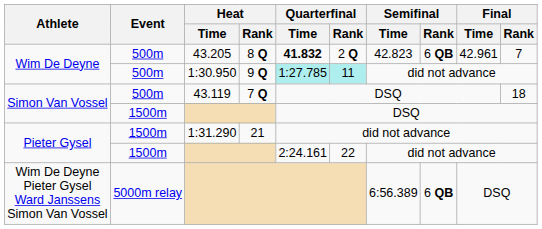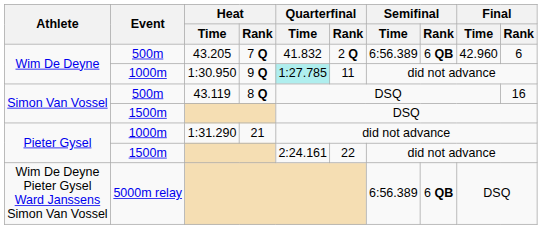43.205 | Heat / Rank: 8 Q -> 7 Q
43.205 | Quarterfinal / Time: bold -> normal
43.205 | Semifinal / Time: 42.823 -> 6:56.389
43.205 | Final / Time: 42.961 -> 42.960
43.205 | Final / Rank: 7 -> 6
1:30.950 | Event: 500m -> 1000m
1:30.950 | Quarterfinal / Rank: paleturquoise background -> no background
43.119 | Heat / Rank: 7 Q -> 8 Q
43.119 | Final / Rank: 18 -> 16
1:31.290 | Event: 1500m -> 1000m
